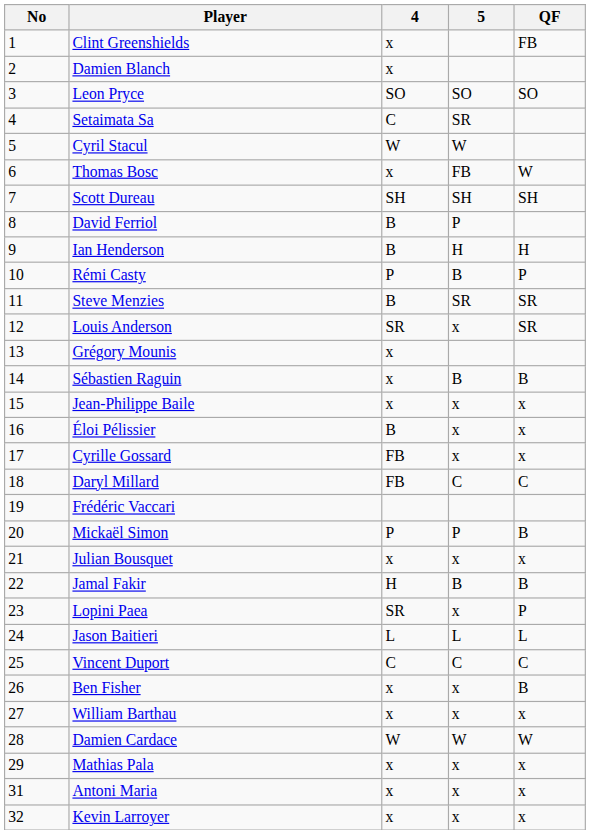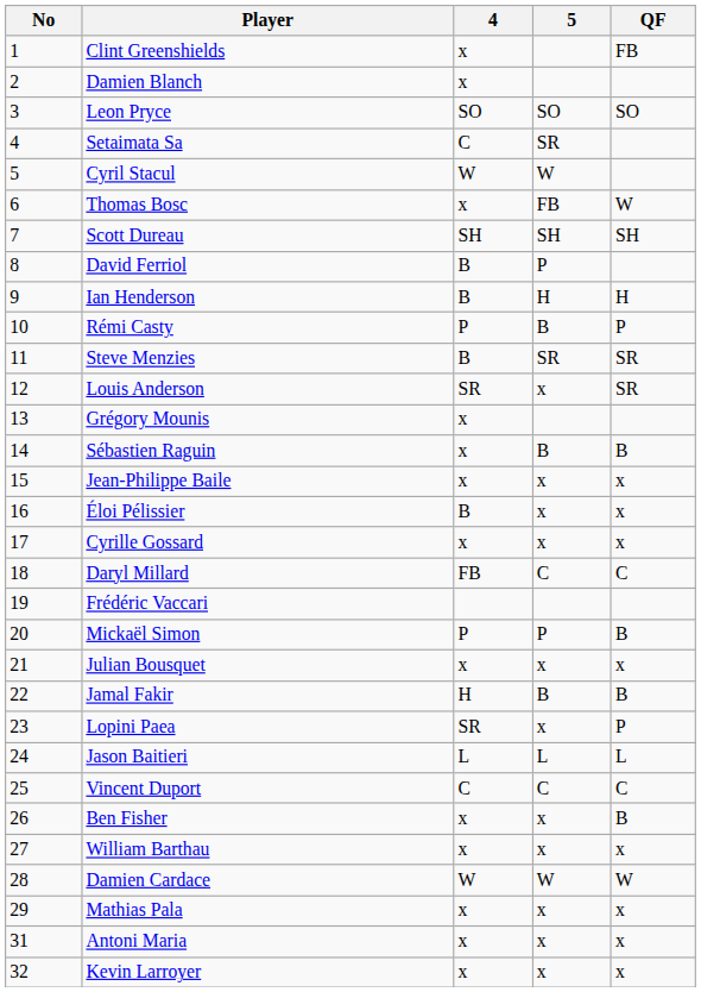Cyrille Gossard | 4: FB -> x
